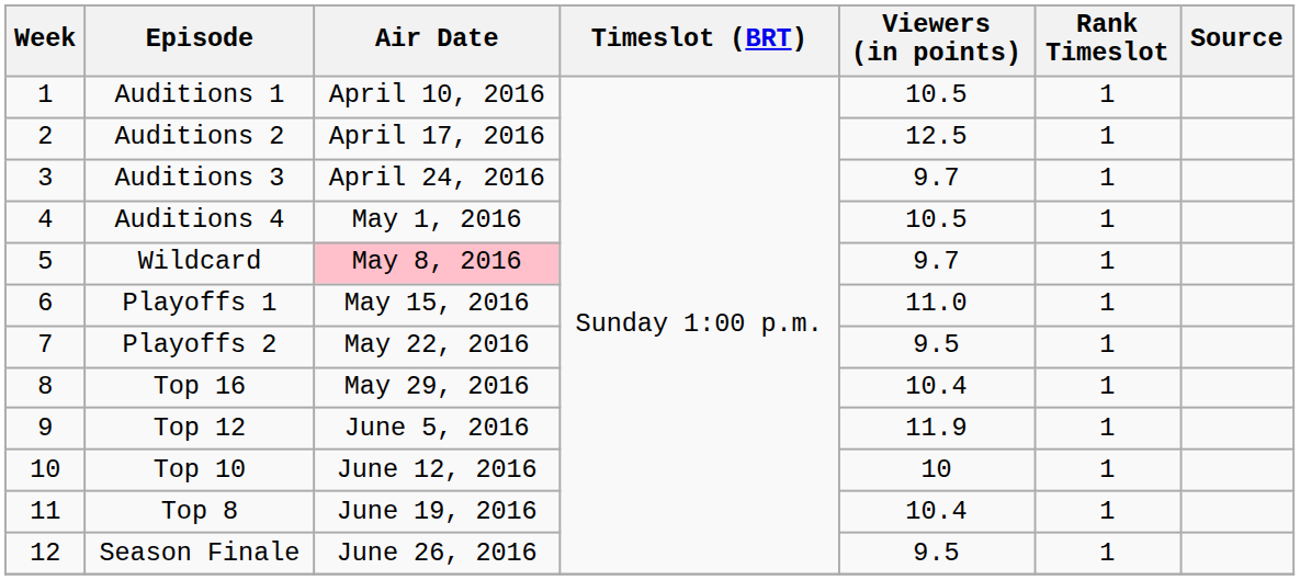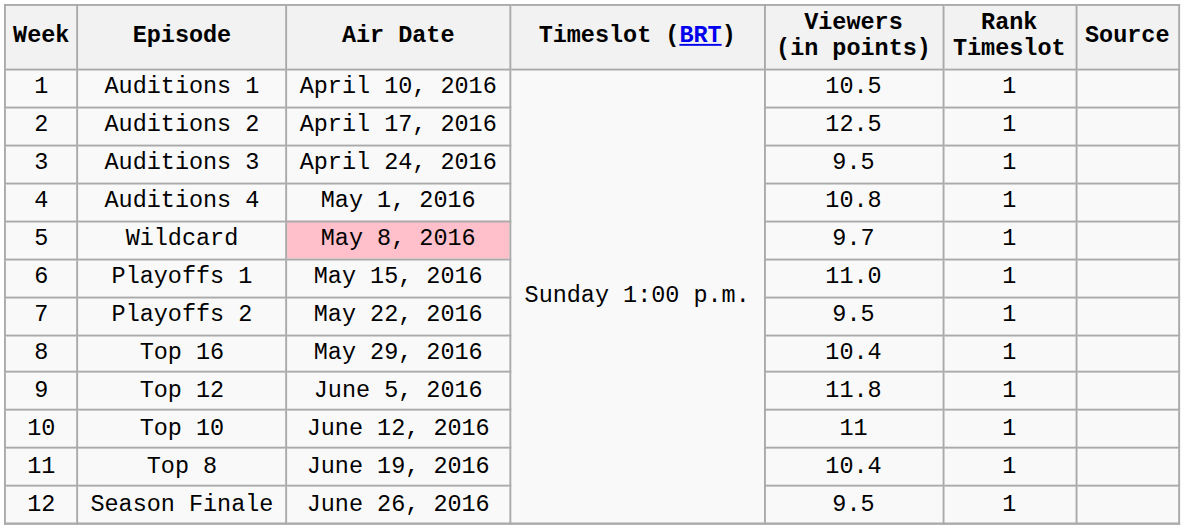Auditions 3 | Viewers (in points): 9.7 -> 9.5
Auditions 4 | Viewers (in points): 10.5 -> 10.8
Top 12 | Viewers (in points): 11.9 -> 11.8
Top 10 | Viewers (in points): 10 -> 11
